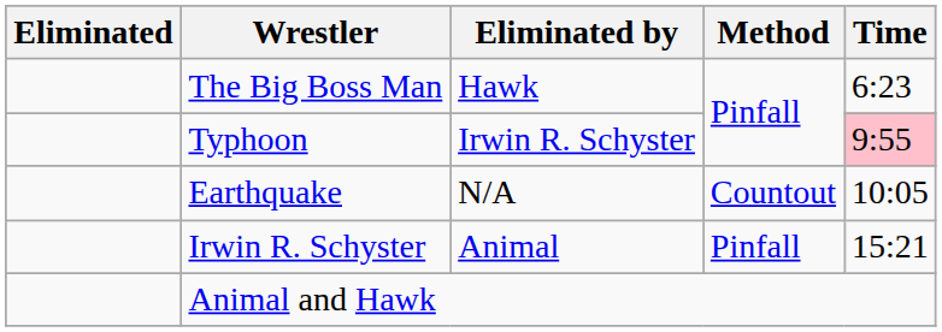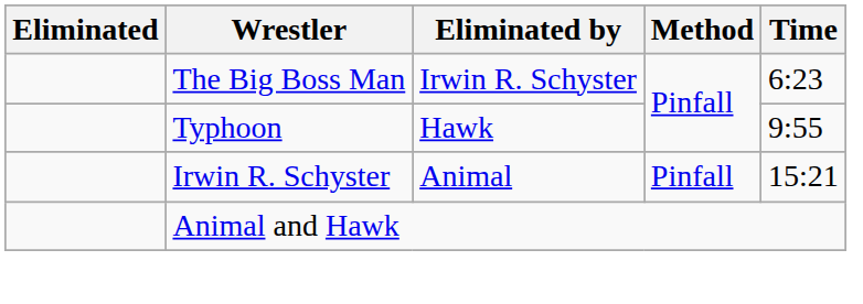The Big Boss Man | Eliminated by: Hawk -> Irwin R. Schyster
Typhoon | Eliminated by: Irwin R. Schyster -> Hawk
Typhoon | Time: pink background -> no background
- row: Earthquake | N/A | Countout | 10:05
